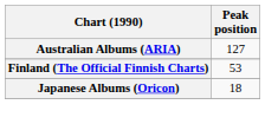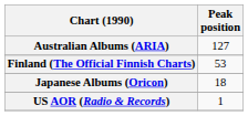+ row: US AOR (Radio & Records) | 1
